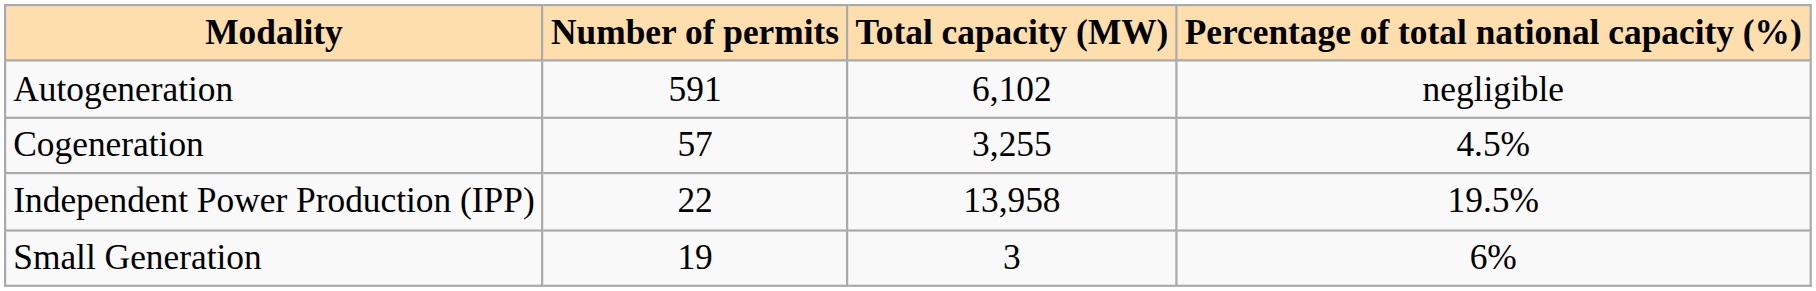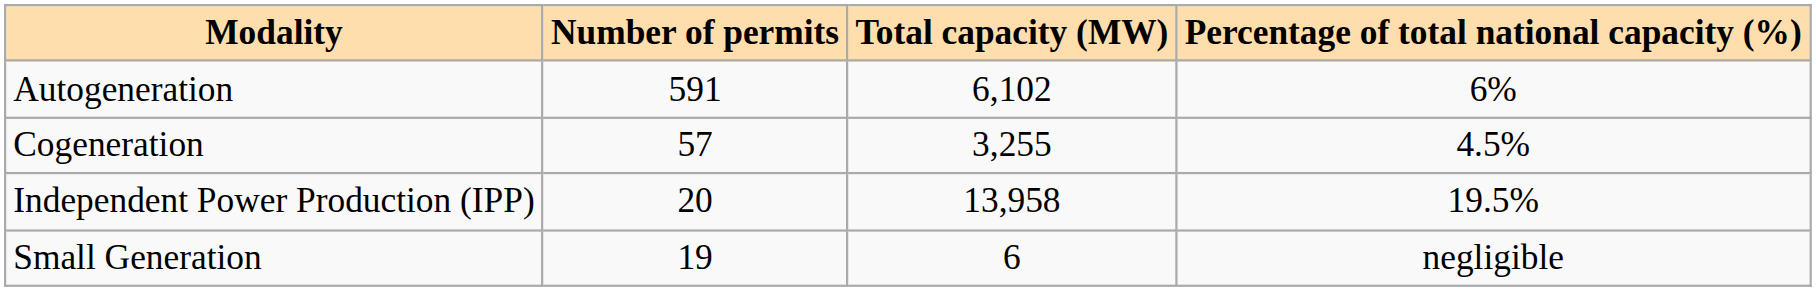Autogeneration | Percentage of total national capacity (%): negligible -> 6%
Independent Power Production (IPP) | Number of permits: 22 -> 20
Small Generation | Total capacity (MW): 3 -> 6
Small Generation | Percentage of total national capacity (%): 6% -> negligible
